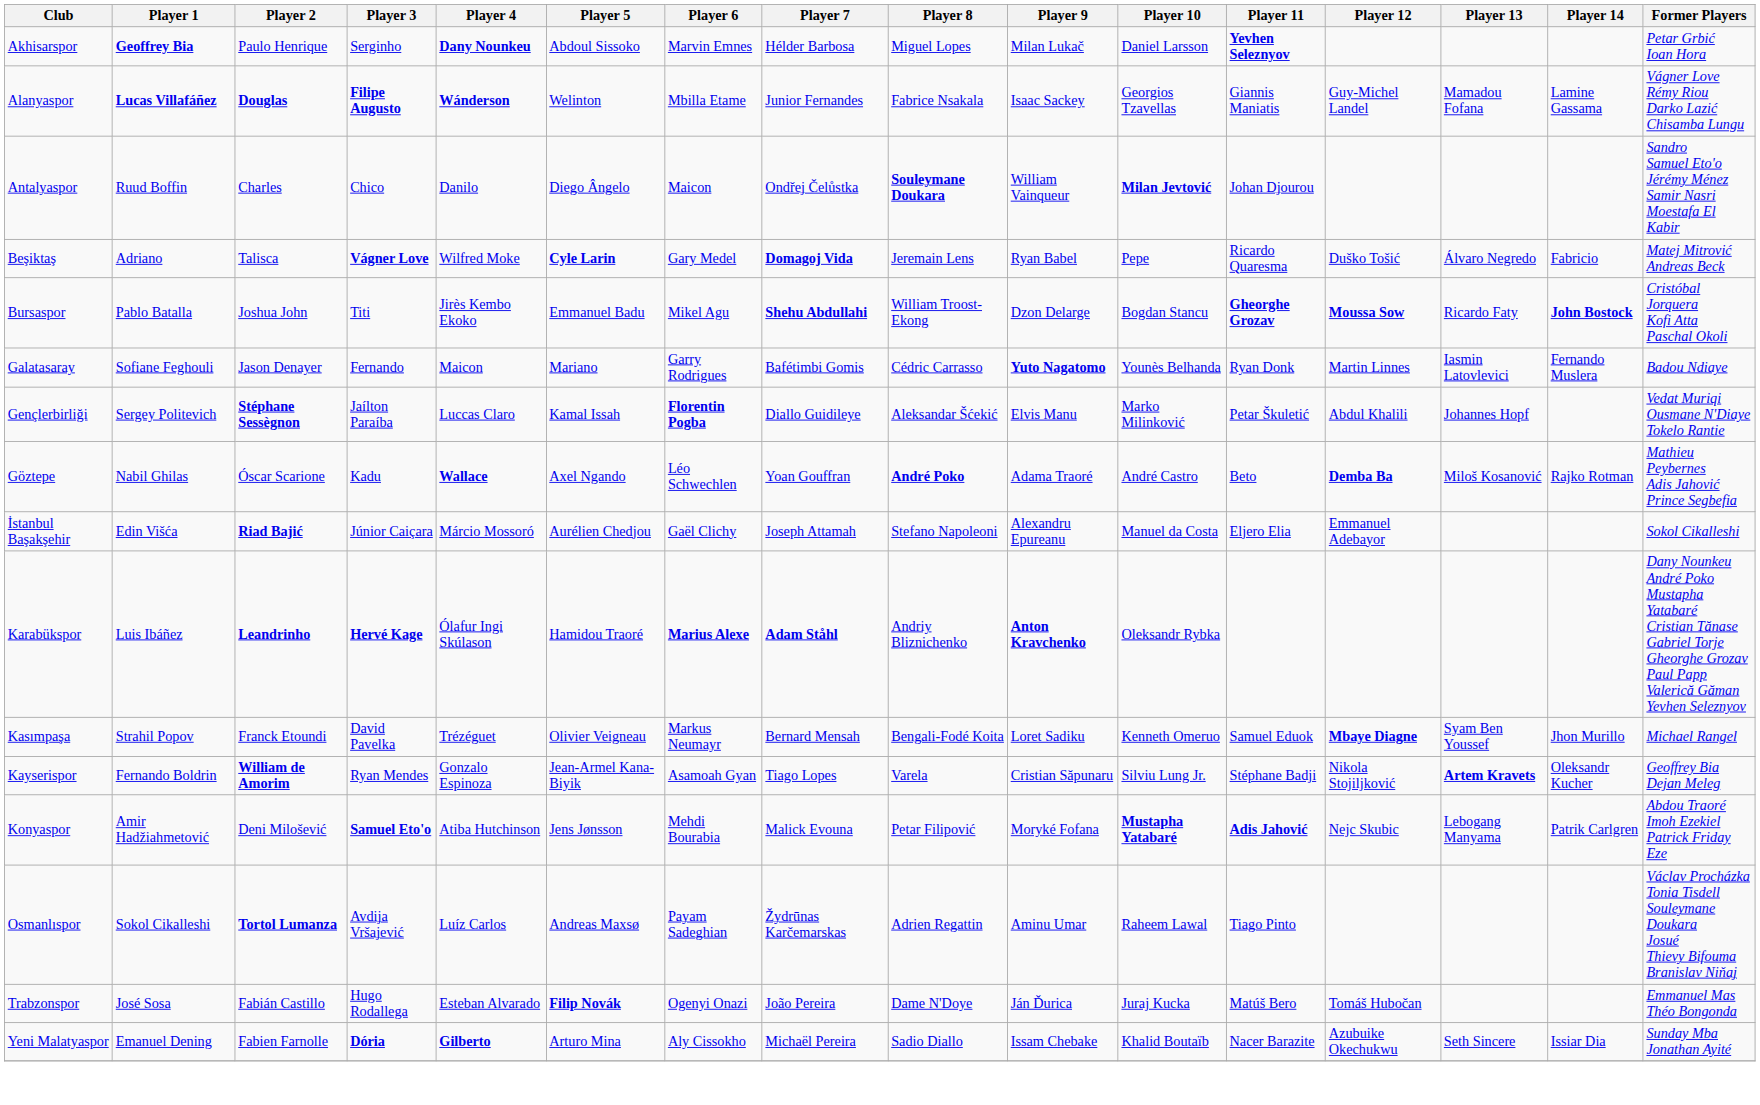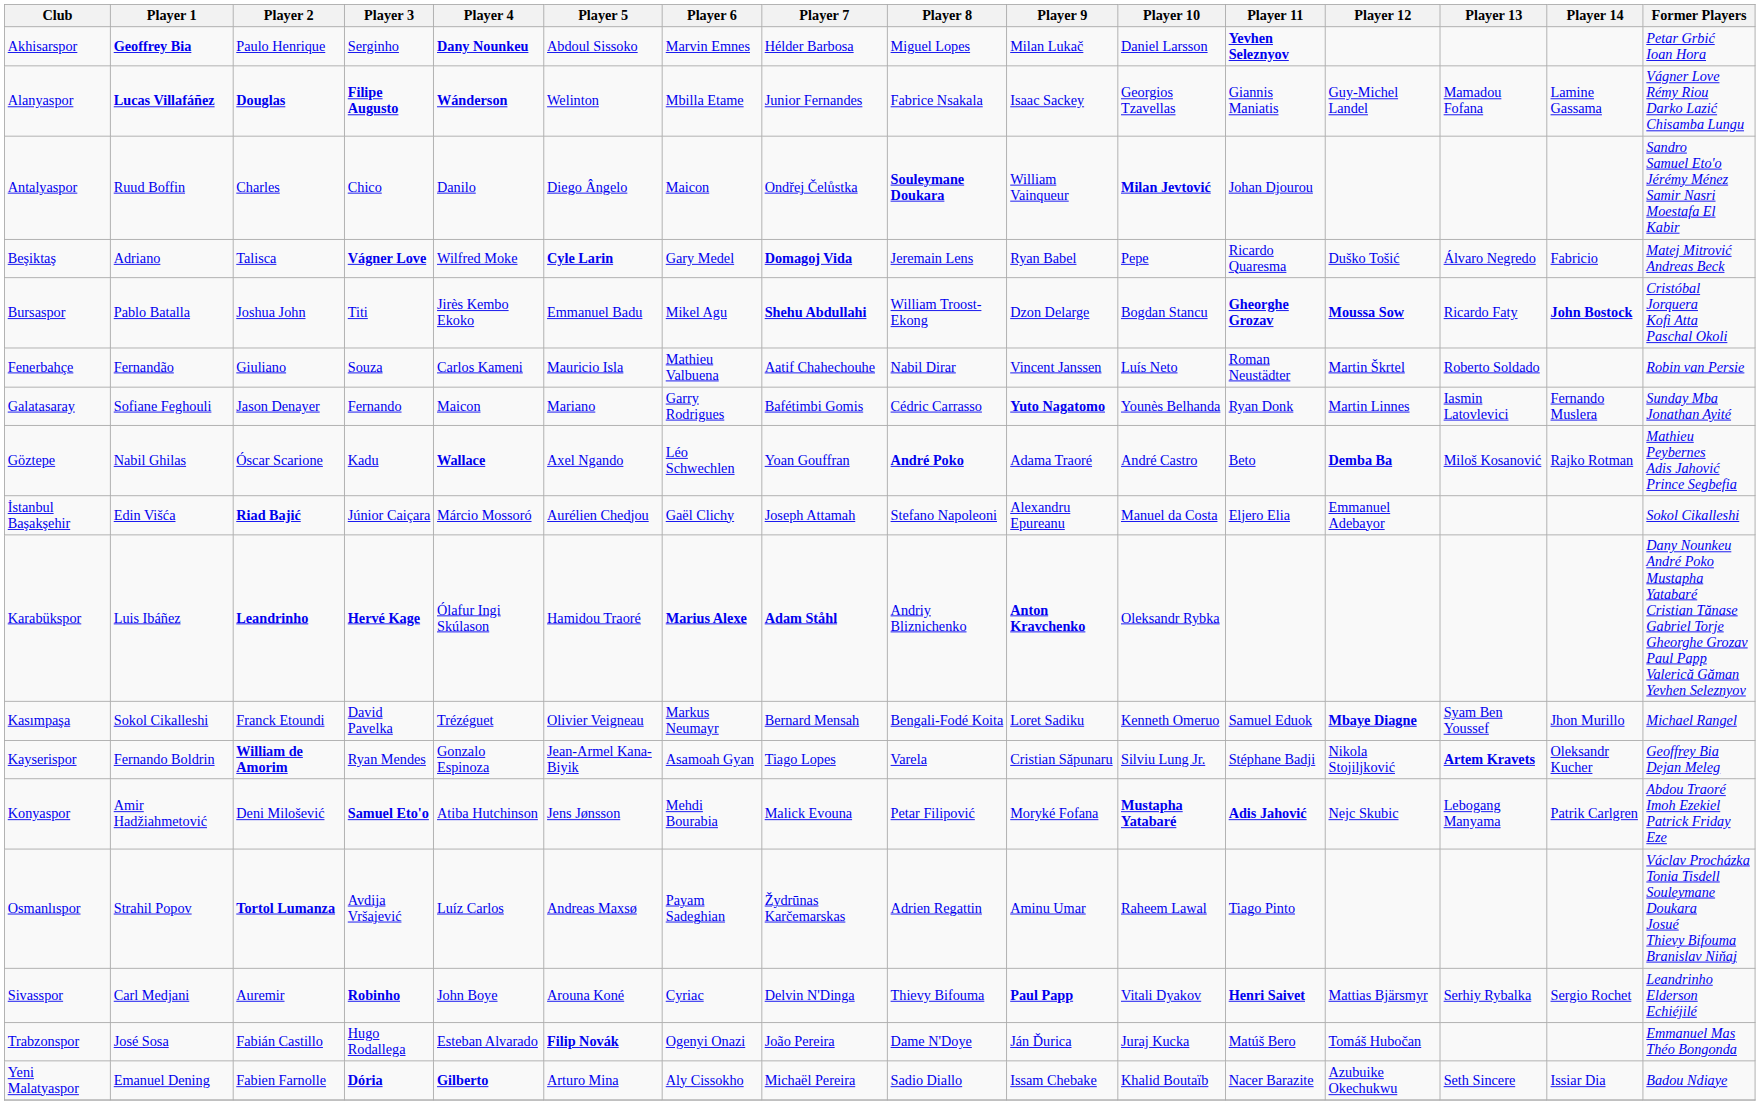+ row: Fenerbahçe | Fernandão | Giuliano | Souza | Carlos Kameni | Mauricio Isla | Mathieu Valbuena | Aatif Chahechouhe | Nabil Dirar | Vincent Janssen | Luís Neto | Roman Neustädter | Martin Škrtel | Roberto Soldado | Robin van Persie
Galatasaray | Former Players: Badou Ndiaye -> Sunday Mba Jonathan Ayité
- row: Gençlerbirliği | Sergey Politevich | Stéphane Sessègnon | Jaílton Paraíba | Luccas Claro | Kamal Issah | Florentin Pogba | Diallo Guidileye | Aleksandar Šćekić | Elvis Manu | Marko Milinković | Petar Škuletić | Abdul Khalili | Johannes Hopf | Vedat Muriqi Ousmane N'Diaye Tokelo Rantie
Kasımpaşa | Player 1: Strahil Popov -> Sokol Cikalleshi
Osmanlıspor | Player 1: Sokol Cikalleshi -> Strahil Popov
+ row: Sivasspor | Carl Medjani | Auremir | Robinho | John Boye | Arouna Koné | Cyriac | Delvin N'Dinga | Thievy Bifouma | Paul Papp | Vitali Dyakov | Henri Saivet | Mattias Bjärsmyr | Serhiy Rybalka | Sergio Rochet | Leandrinho Elderson Echiéjilé
Yeni Malatyaspor | Former Players: Sunday Mba Jonathan Ayité -> Badou Ndiaye
